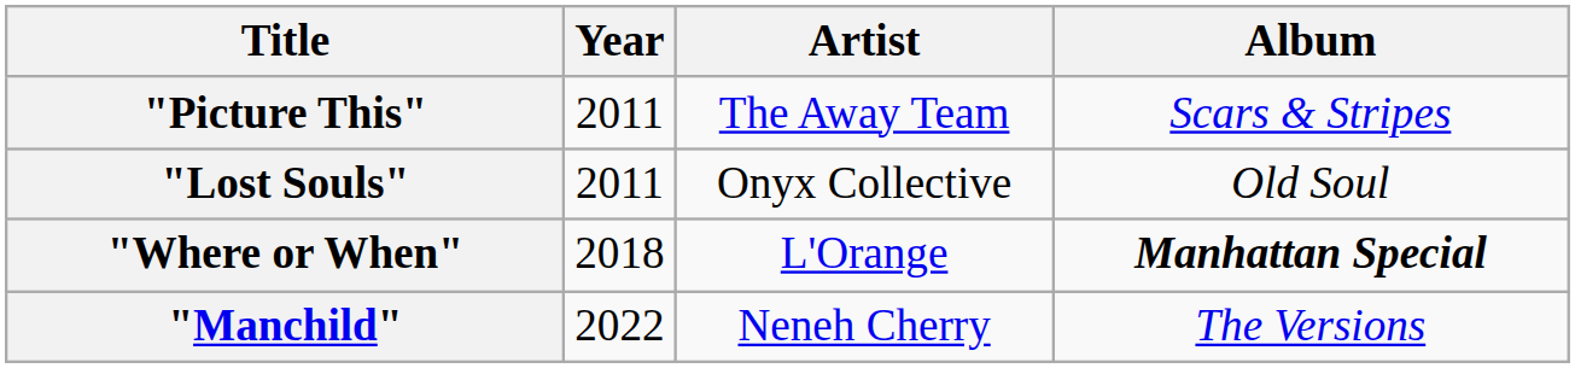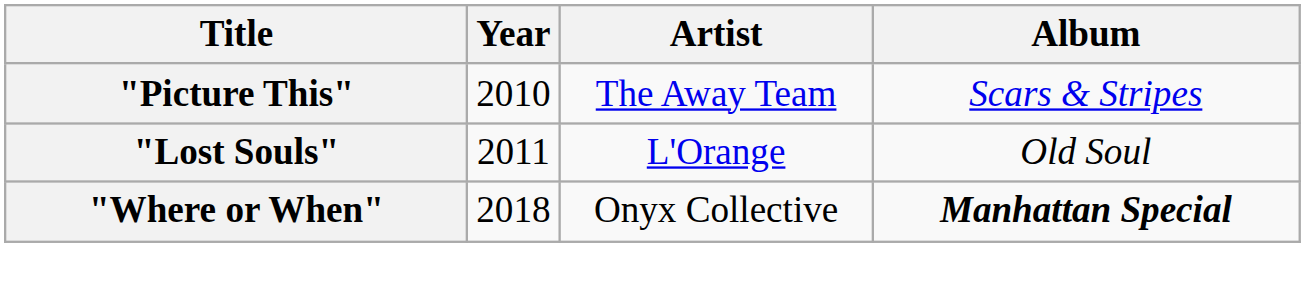"Picture This" | Year: 2011 -> 2010
"Lost Souls" | Artist: Onyx Collective -> L'Orange
"Where or When" | Artist: L'Orange -> Onyx Collective
- row: "Manchild" | 2022 | Neneh Cherry | The Versions
